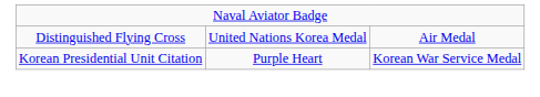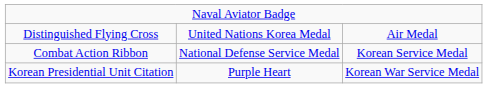+ row: Combat Action Ribbon | National Defense Service Medal | Korean Service Medal
